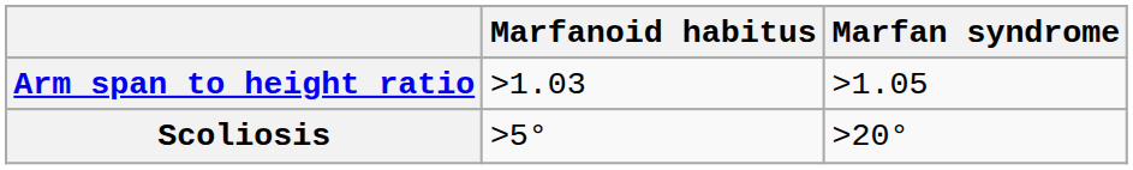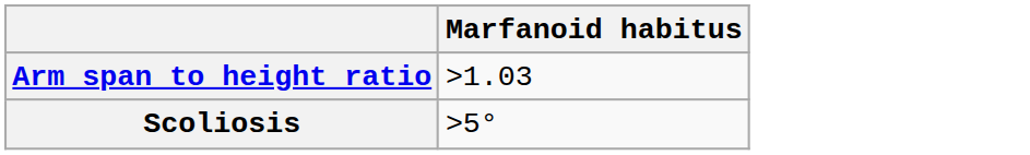- column: Marfan syndrome | >1.05 | >20°
